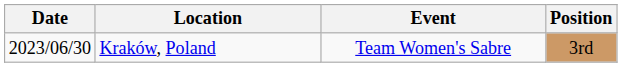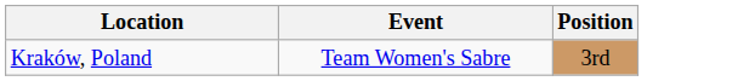- column: Date | 2023/06/30
